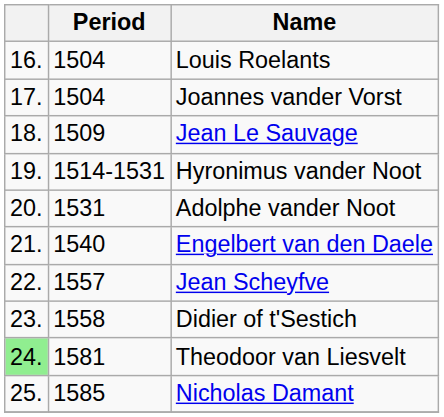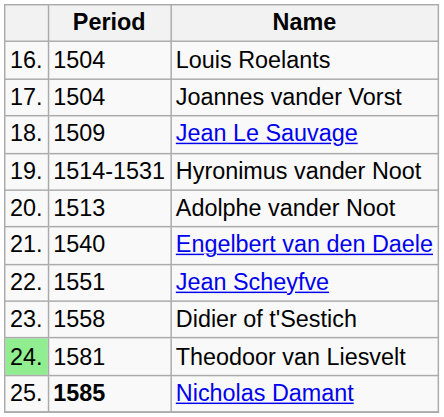Adolphe vander Noot | Period: 1531 -> 1513
Jean Scheyfve | Period: 1557 -> 1551
Nicholas Damant | Period: normal -> bold
